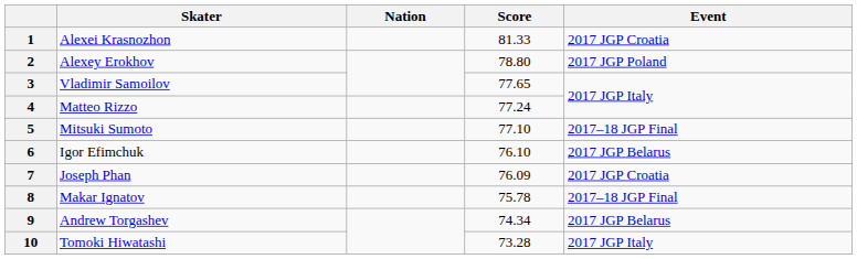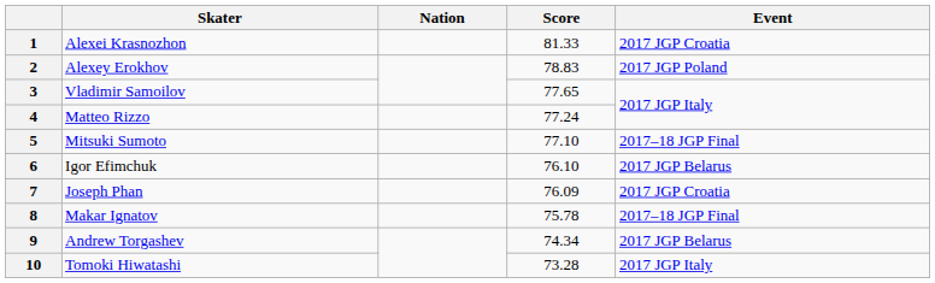2 | Score: 78.80 -> 78.83
